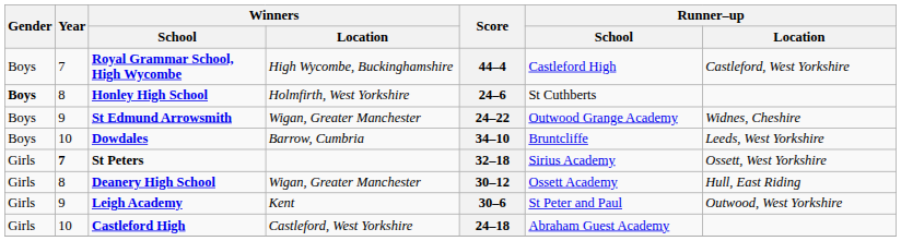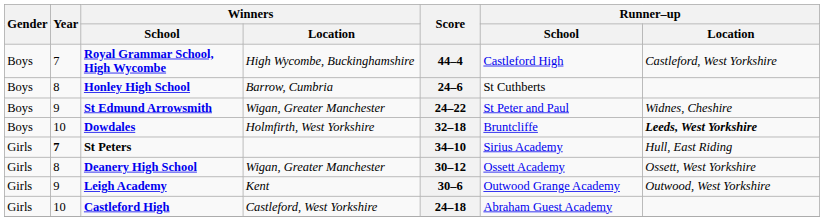Honley High School | Gender: bold -> normal
Honley High School | Winners / Location: Holmfirth, West Yorkshire -> Barrow, Cumbria
St Edmund Arrowsmith | Runner–up / School: Outwood Grange Academy -> St Peter and Paul
Dowdales | Winners / Location: Barrow, Cumbria -> Holmfirth, West Yorkshire
Dowdales | Score: 34–10 -> 32–18
Dowdales | Runner–up / Location: normal -> bold
St Peters | Score: 32–18 -> 34–10
St Peters | Runner–up / Location: Ossett, West Yorkshire -> Hull, East Riding
Deanery High School | Runner–up / Location: Hull, East Riding -> Ossett, West Yorkshire
Leigh Academy | Runner–up / School: St Peter and Paul -> Outwood Grange Academy
